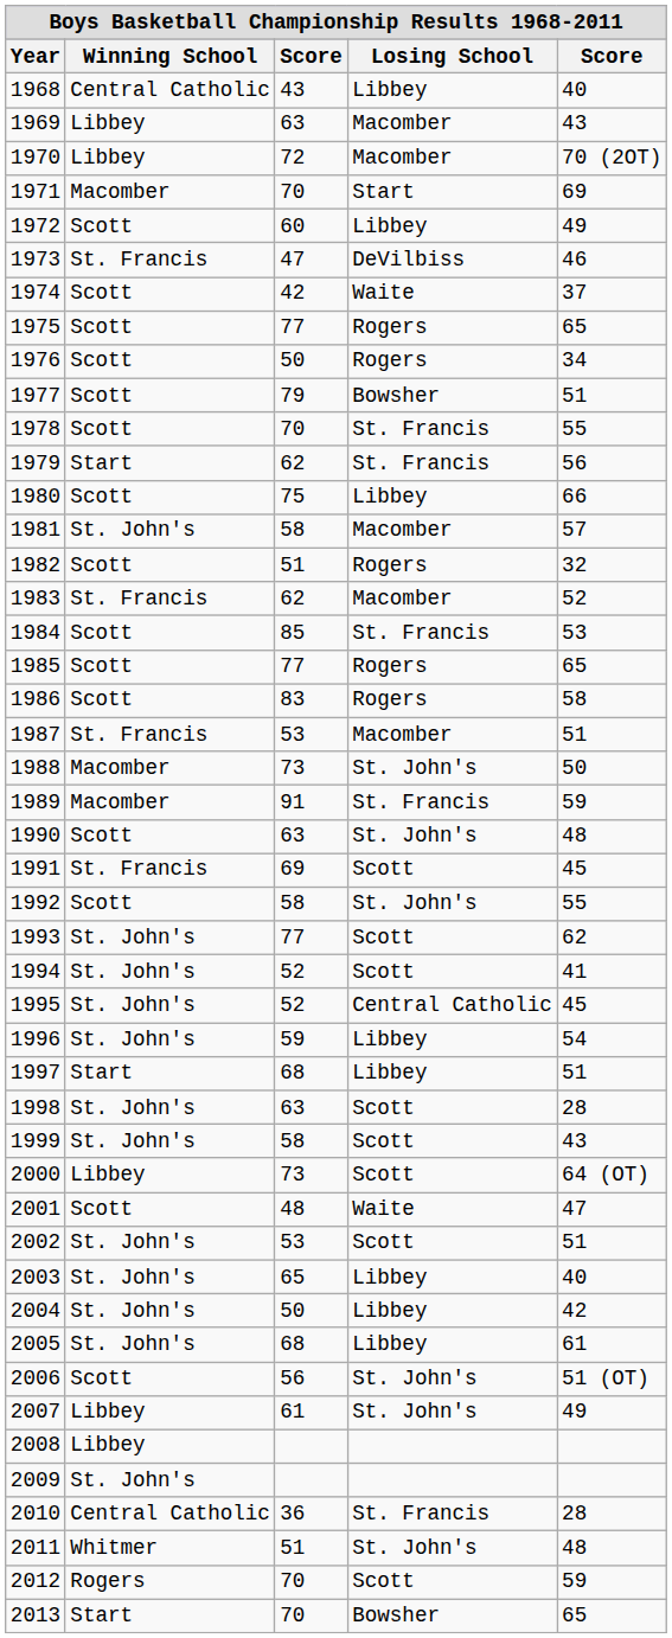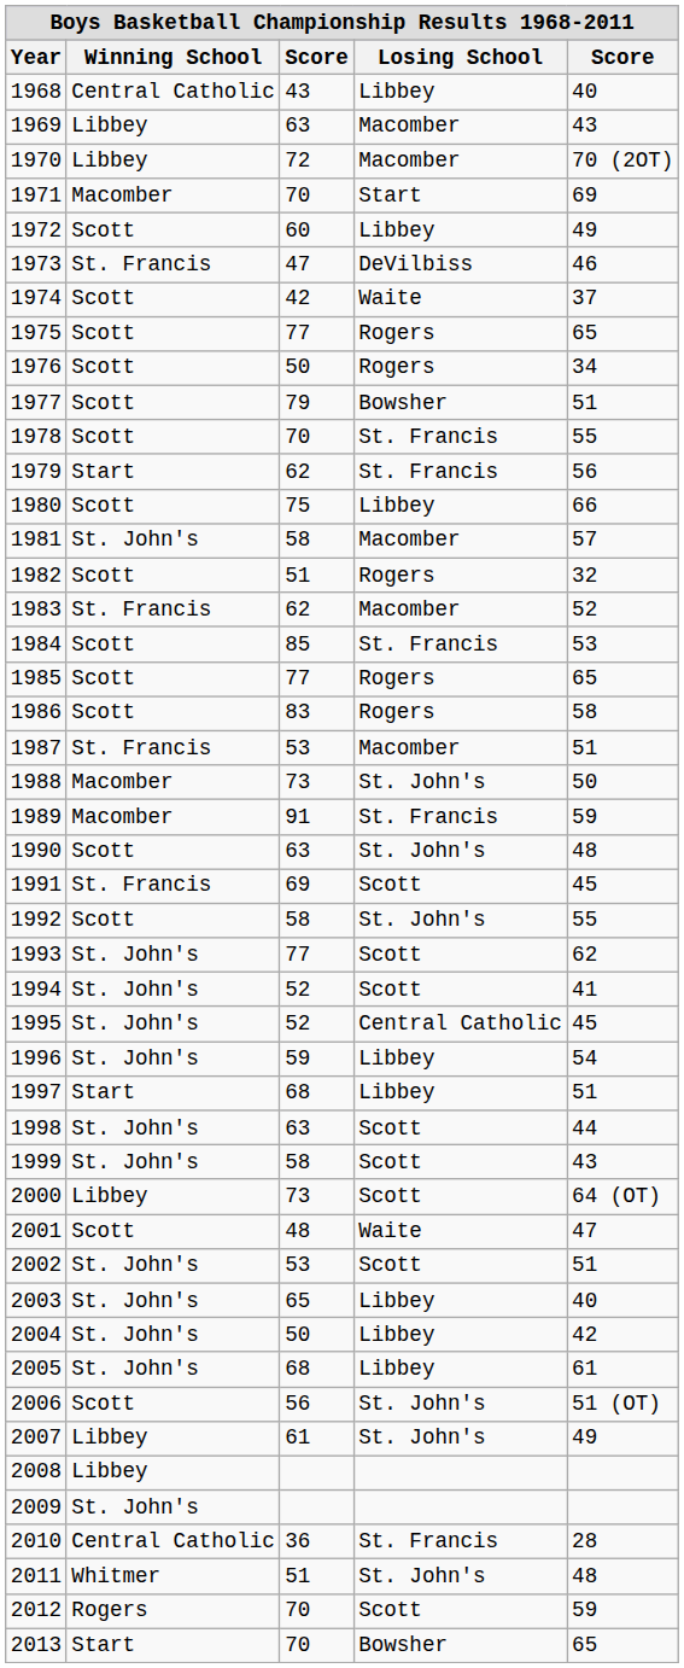1998 | column 5: 28 -> 44
